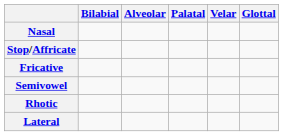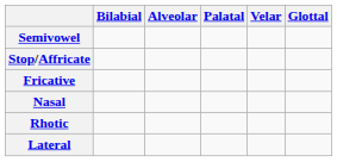rows swapped: Nasal <-> Semivowel
